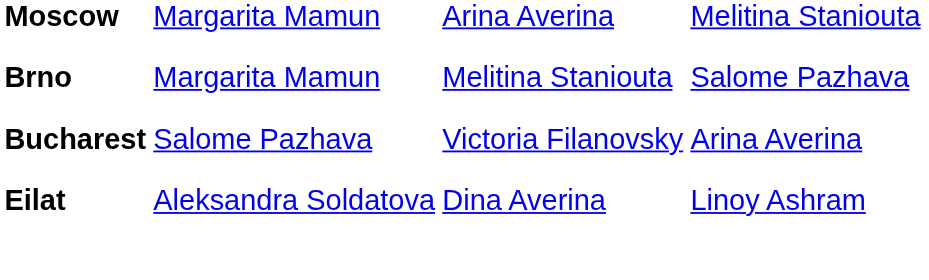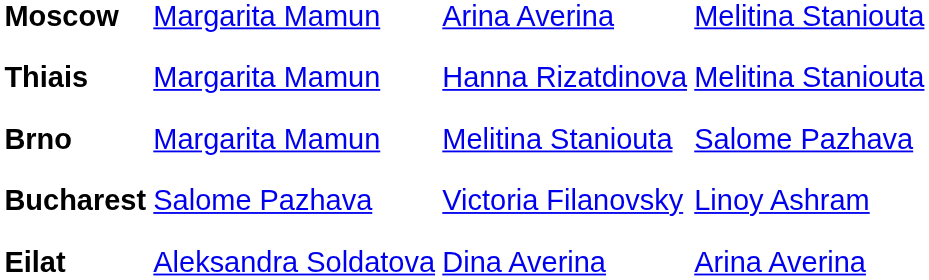+ row: Thiais | Margarita Mamun | Hanna Rizatdinova | Melitina Staniouta
Bucharest | column 4: Arina Averina -> Linoy Ashram
Eilat | column 4: Linoy Ashram -> Arina Averina
